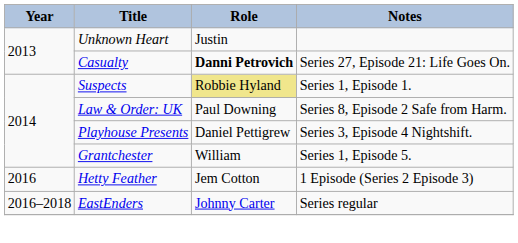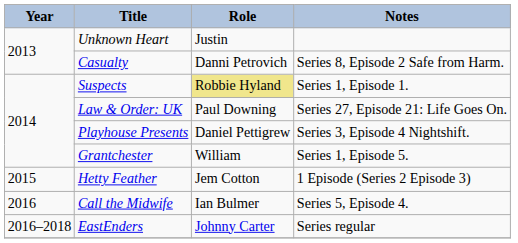Casualty | Role: bold -> normal
Casualty | Notes: Series 27, Episode 21: Life Goes On. -> Series 8, Episode 2 Safe from Harm.
Law & Order: UK | Notes: Series 8, Episode 2 Safe from Harm. -> Series 27, Episode 21: Life Goes On.
Hetty Feather | Year: 2016 -> 2015
+ row: 2016 | Call the Midwife | Ian Bulmer | Series 5, Episode 4.
